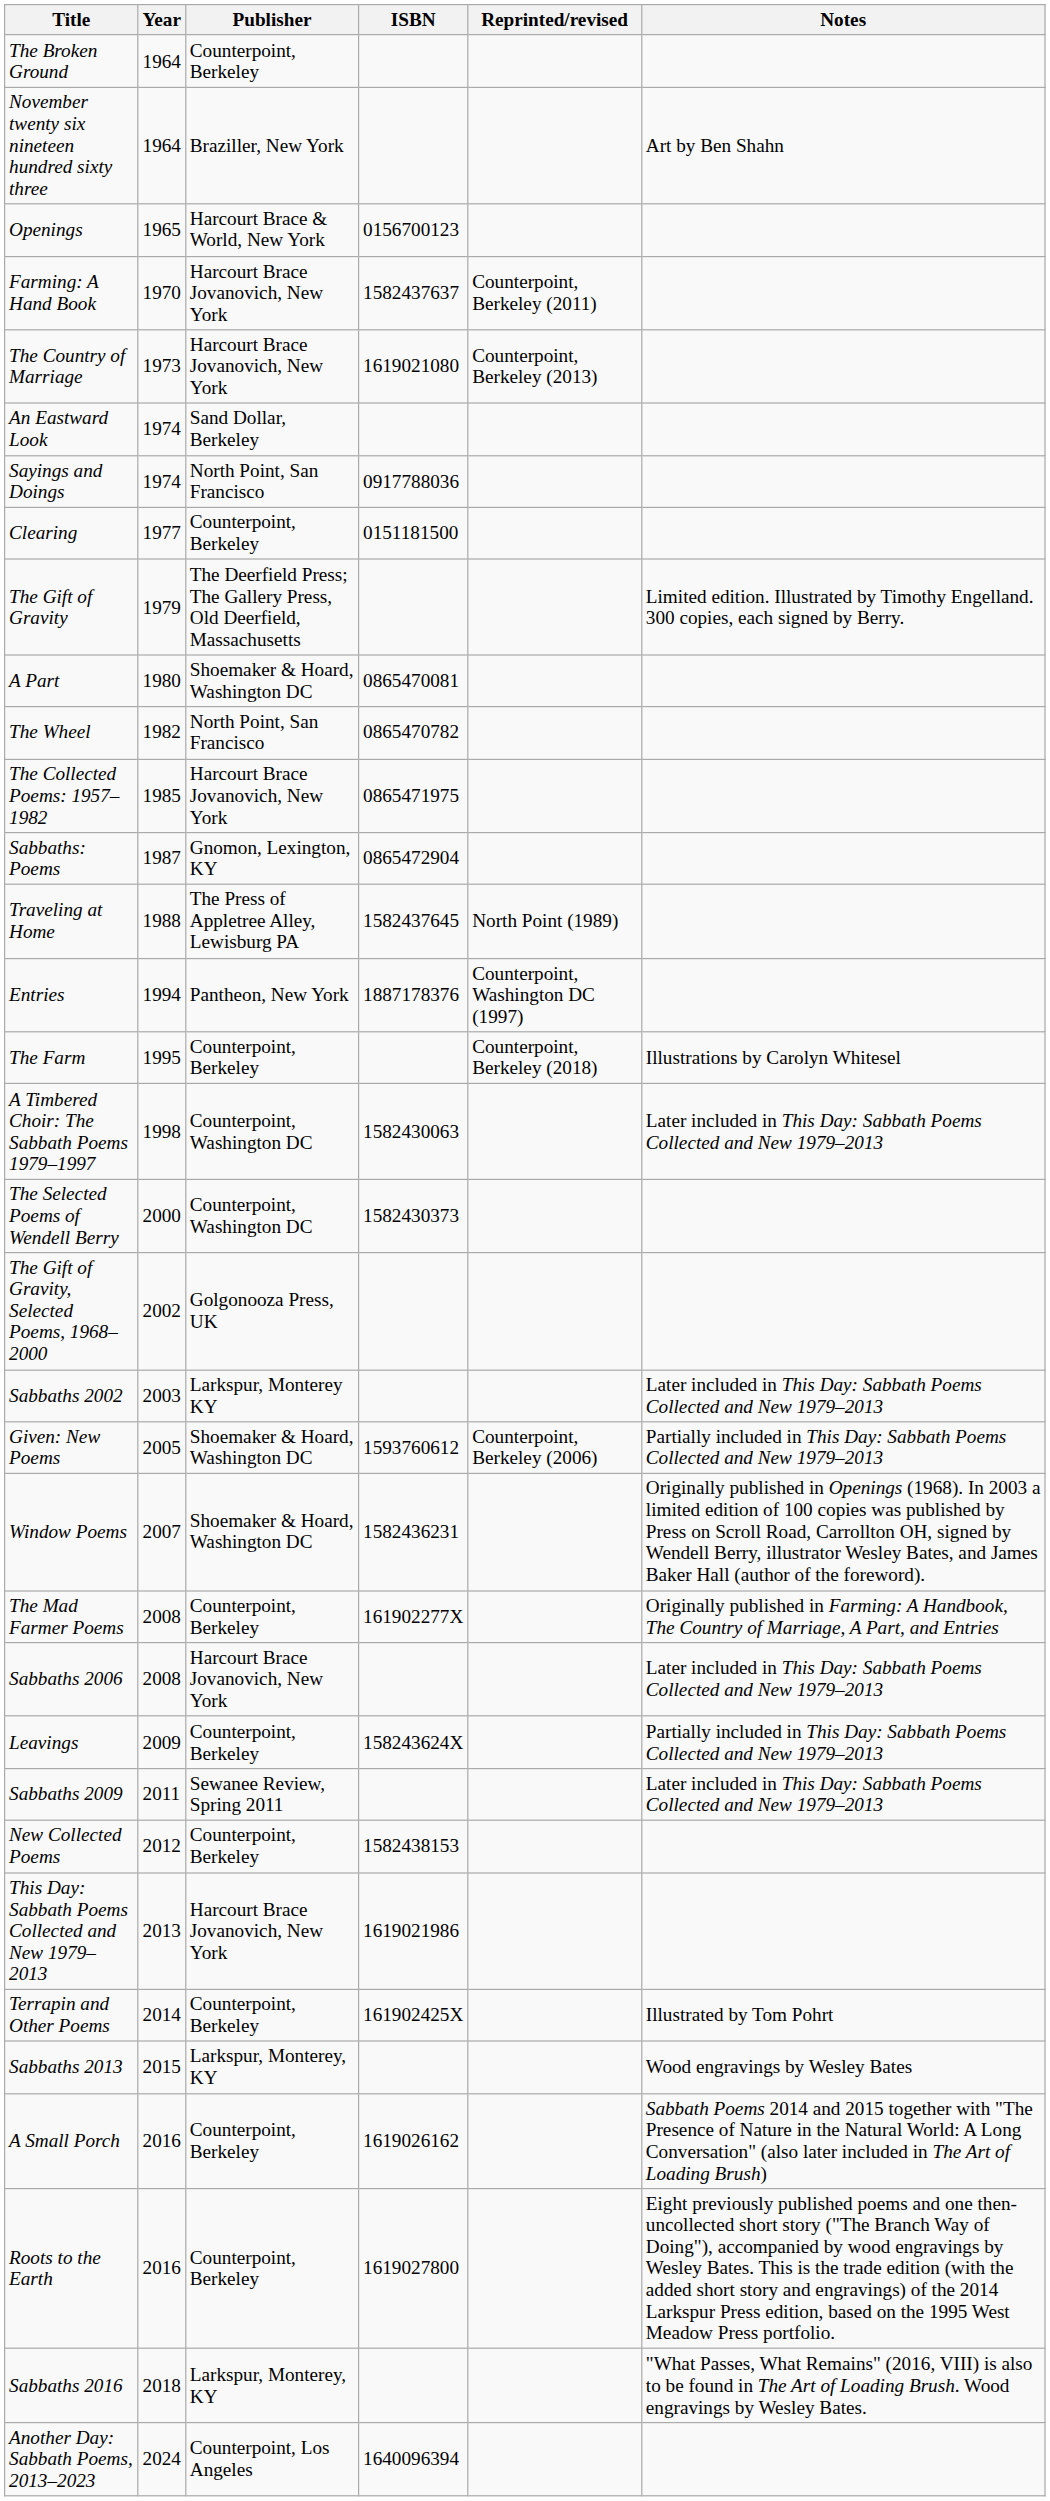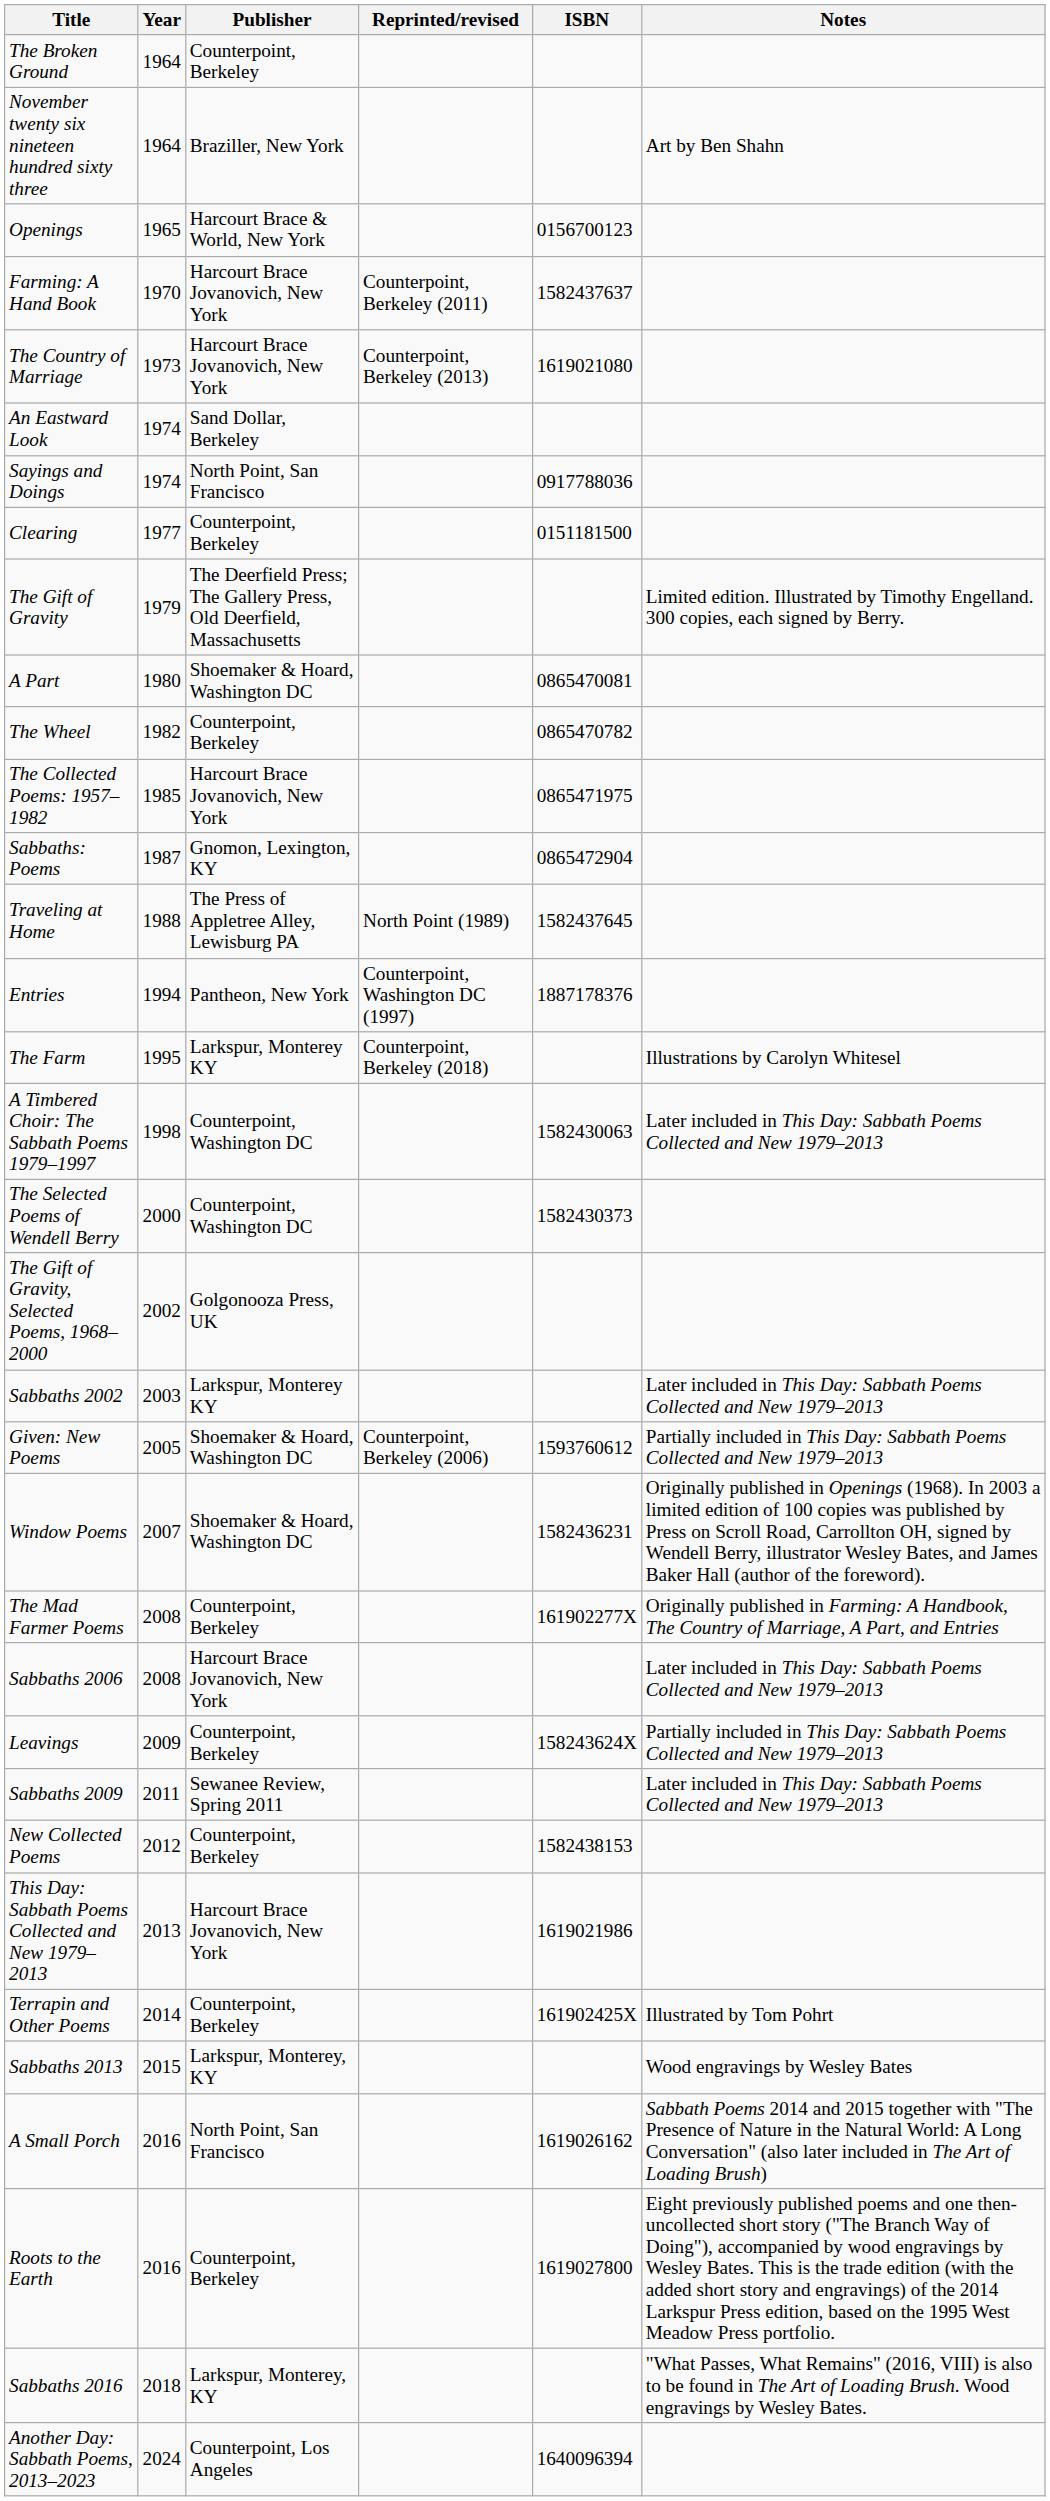columns swapped: Reprinted/revised <-> ISBN
The Wheel | Publisher: North Point, San Francisco -> Counterpoint, Berkeley
The Farm | Publisher: Counterpoint, Berkeley -> Larkspur, Monterey KY
A Small Porch | Publisher: Counterpoint, Berkeley -> North Point, San Francisco
